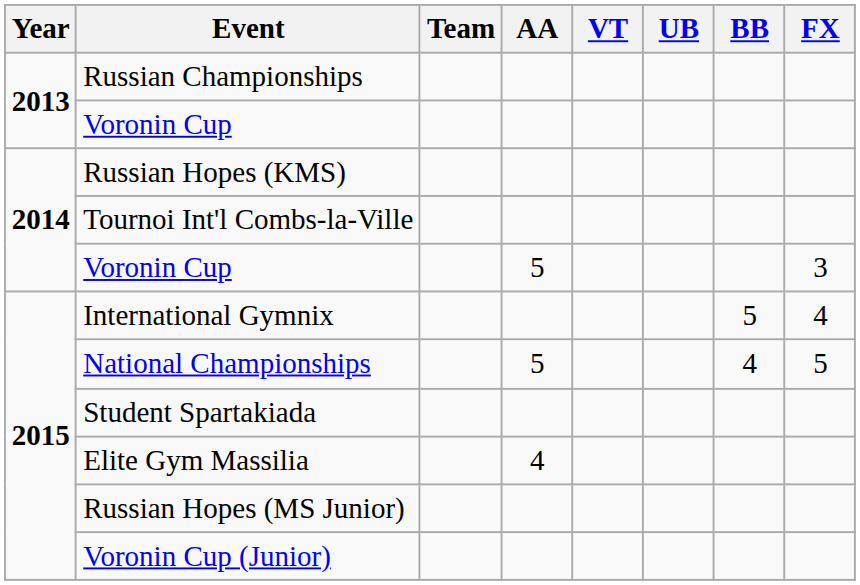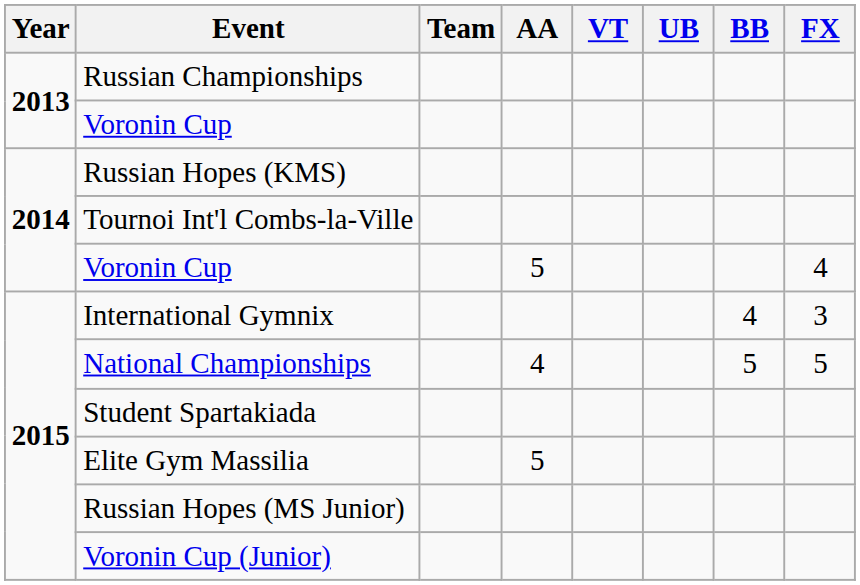2014 / Voronin Cup | FX: 3 -> 4
International Gymnix | BB: 5 -> 4
International Gymnix | FX: 4 -> 3
National Championships | AA: 5 -> 4
National Championships | BB: 4 -> 5
Elite Gym Massilia | AA: 4 -> 5
